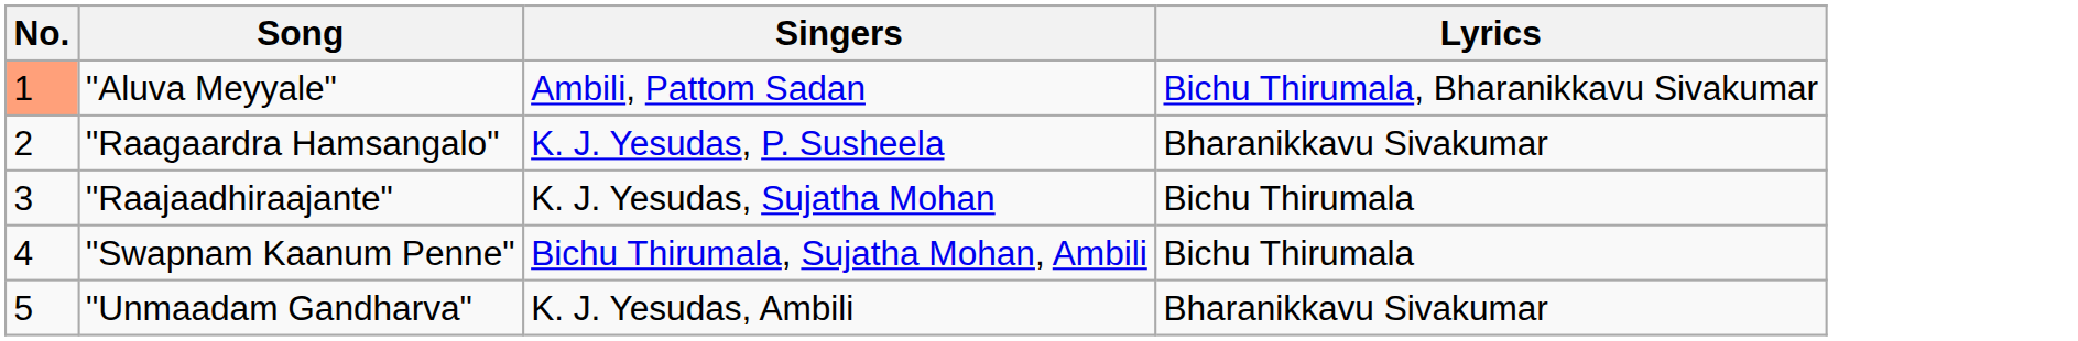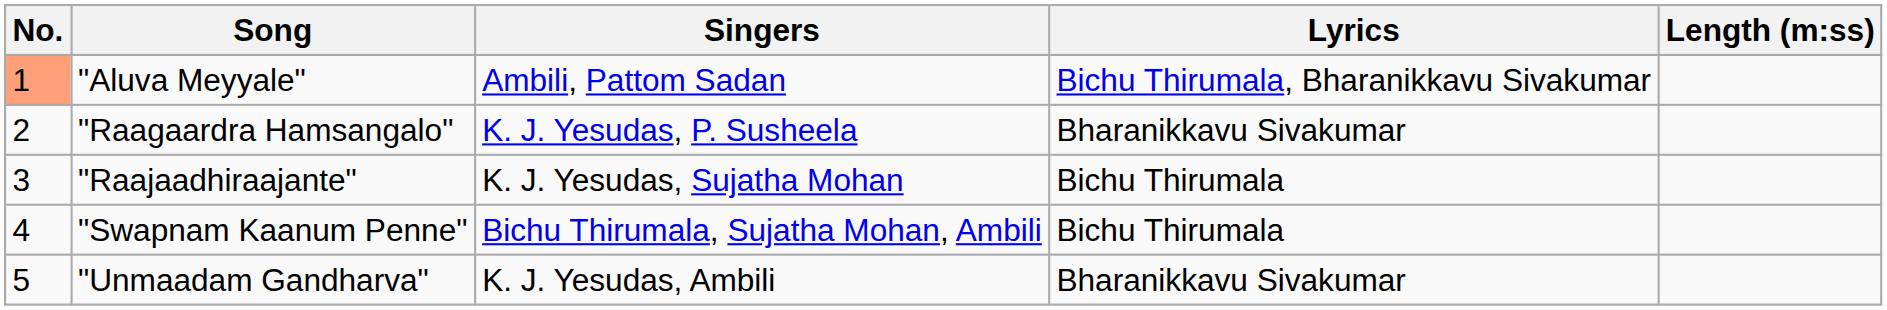+ column: Length (m:ss)
